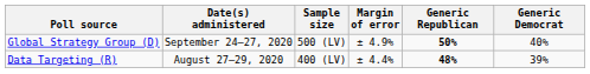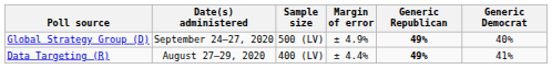Global Strategy Group (D) | Generic Republican: 50% -> 49%
Data Targeting (R) | Generic Republican: 48% -> 49%
Data Targeting (R) | Generic Democrat: 39% -> 41%
